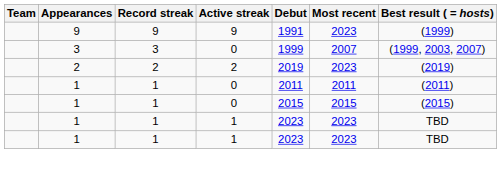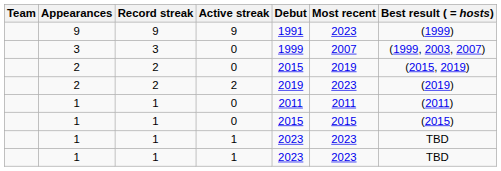+ row: 2 | 2 | 0 | 2015 | 2019 | (2015, 2019)
